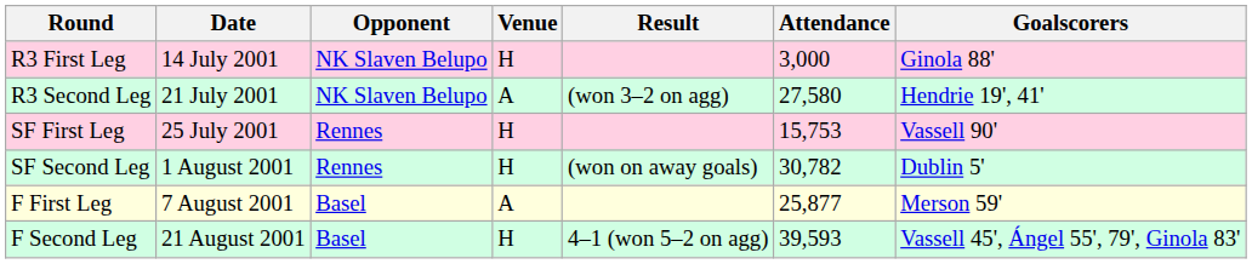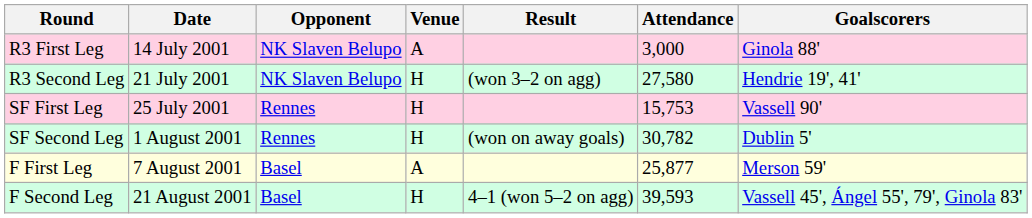R3 First Leg | Venue: H -> A
R3 Second Leg | Venue: A -> H
